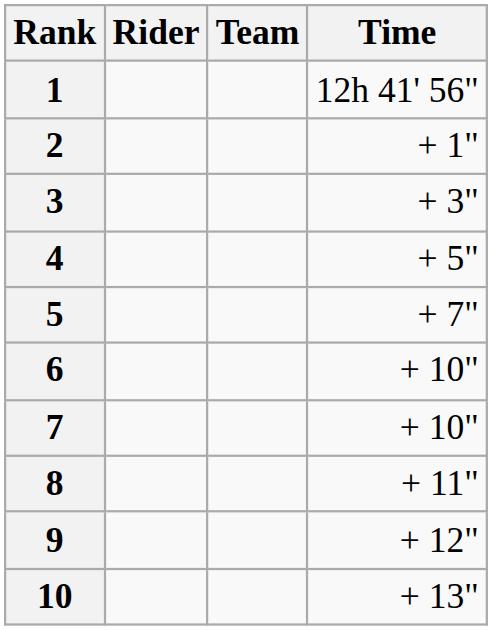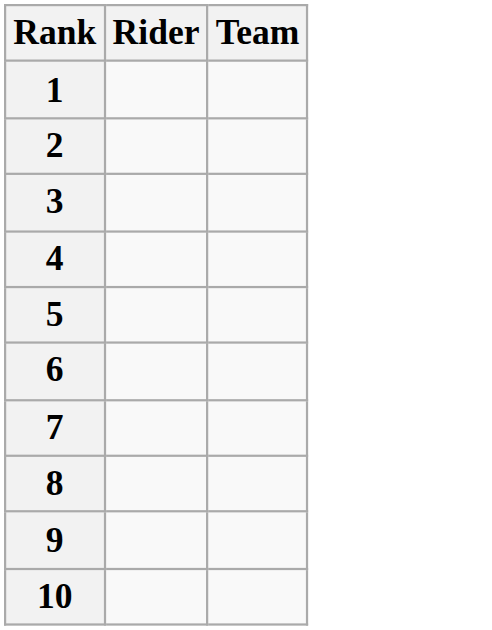- column: Time | 12h 41' 56" | + 1" | + 3" | + 5" | + 7" | + 10" | + 10" | + 11" | + 12" | + 13"
